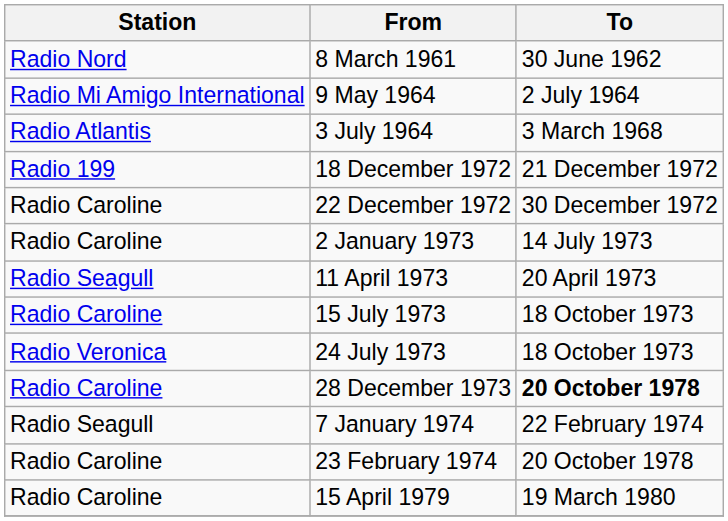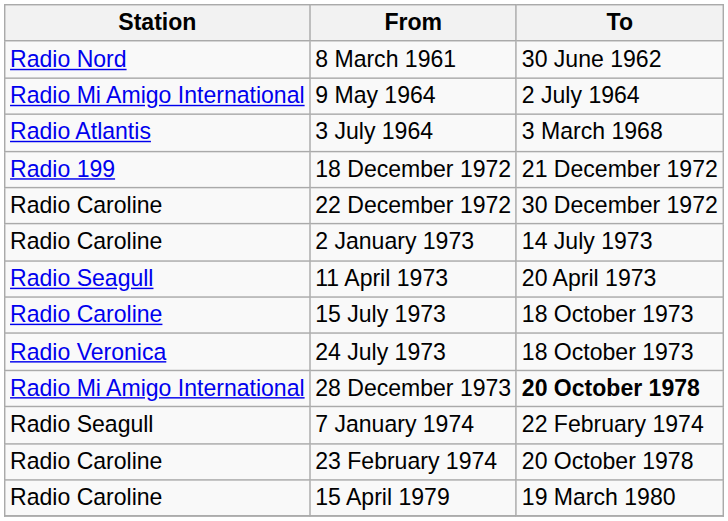28 December 1973 | Station: Radio Caroline -> Radio Mi Amigo International
